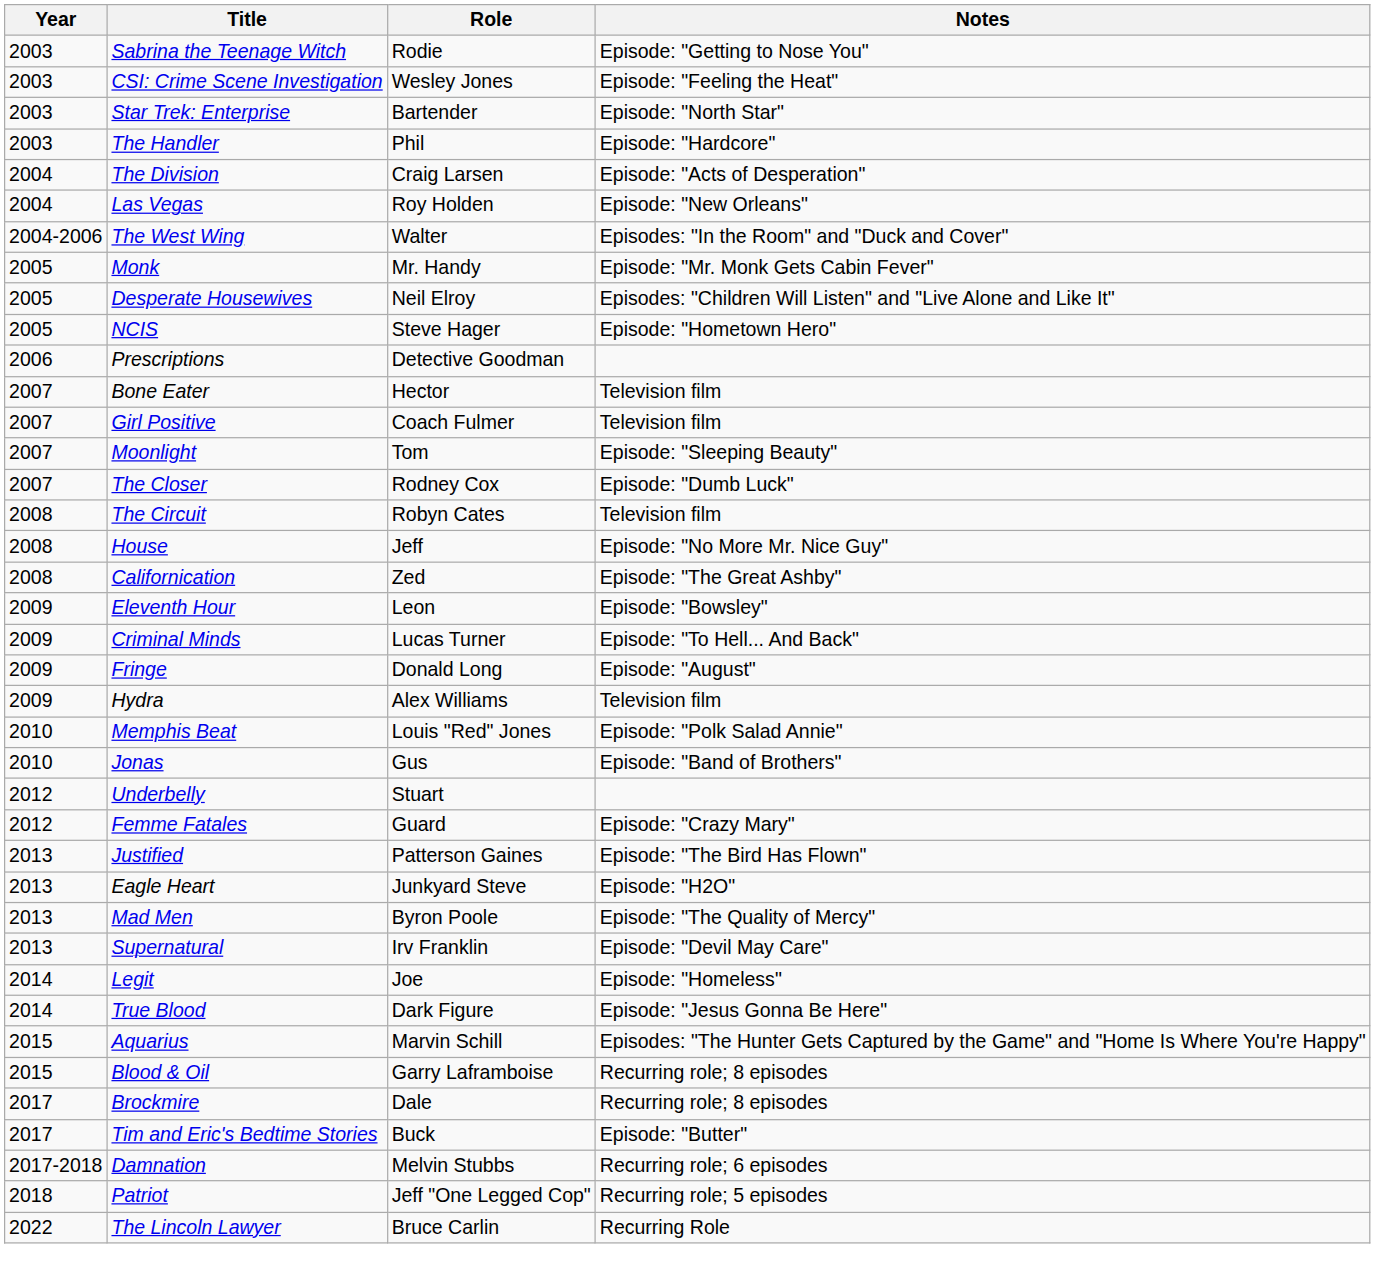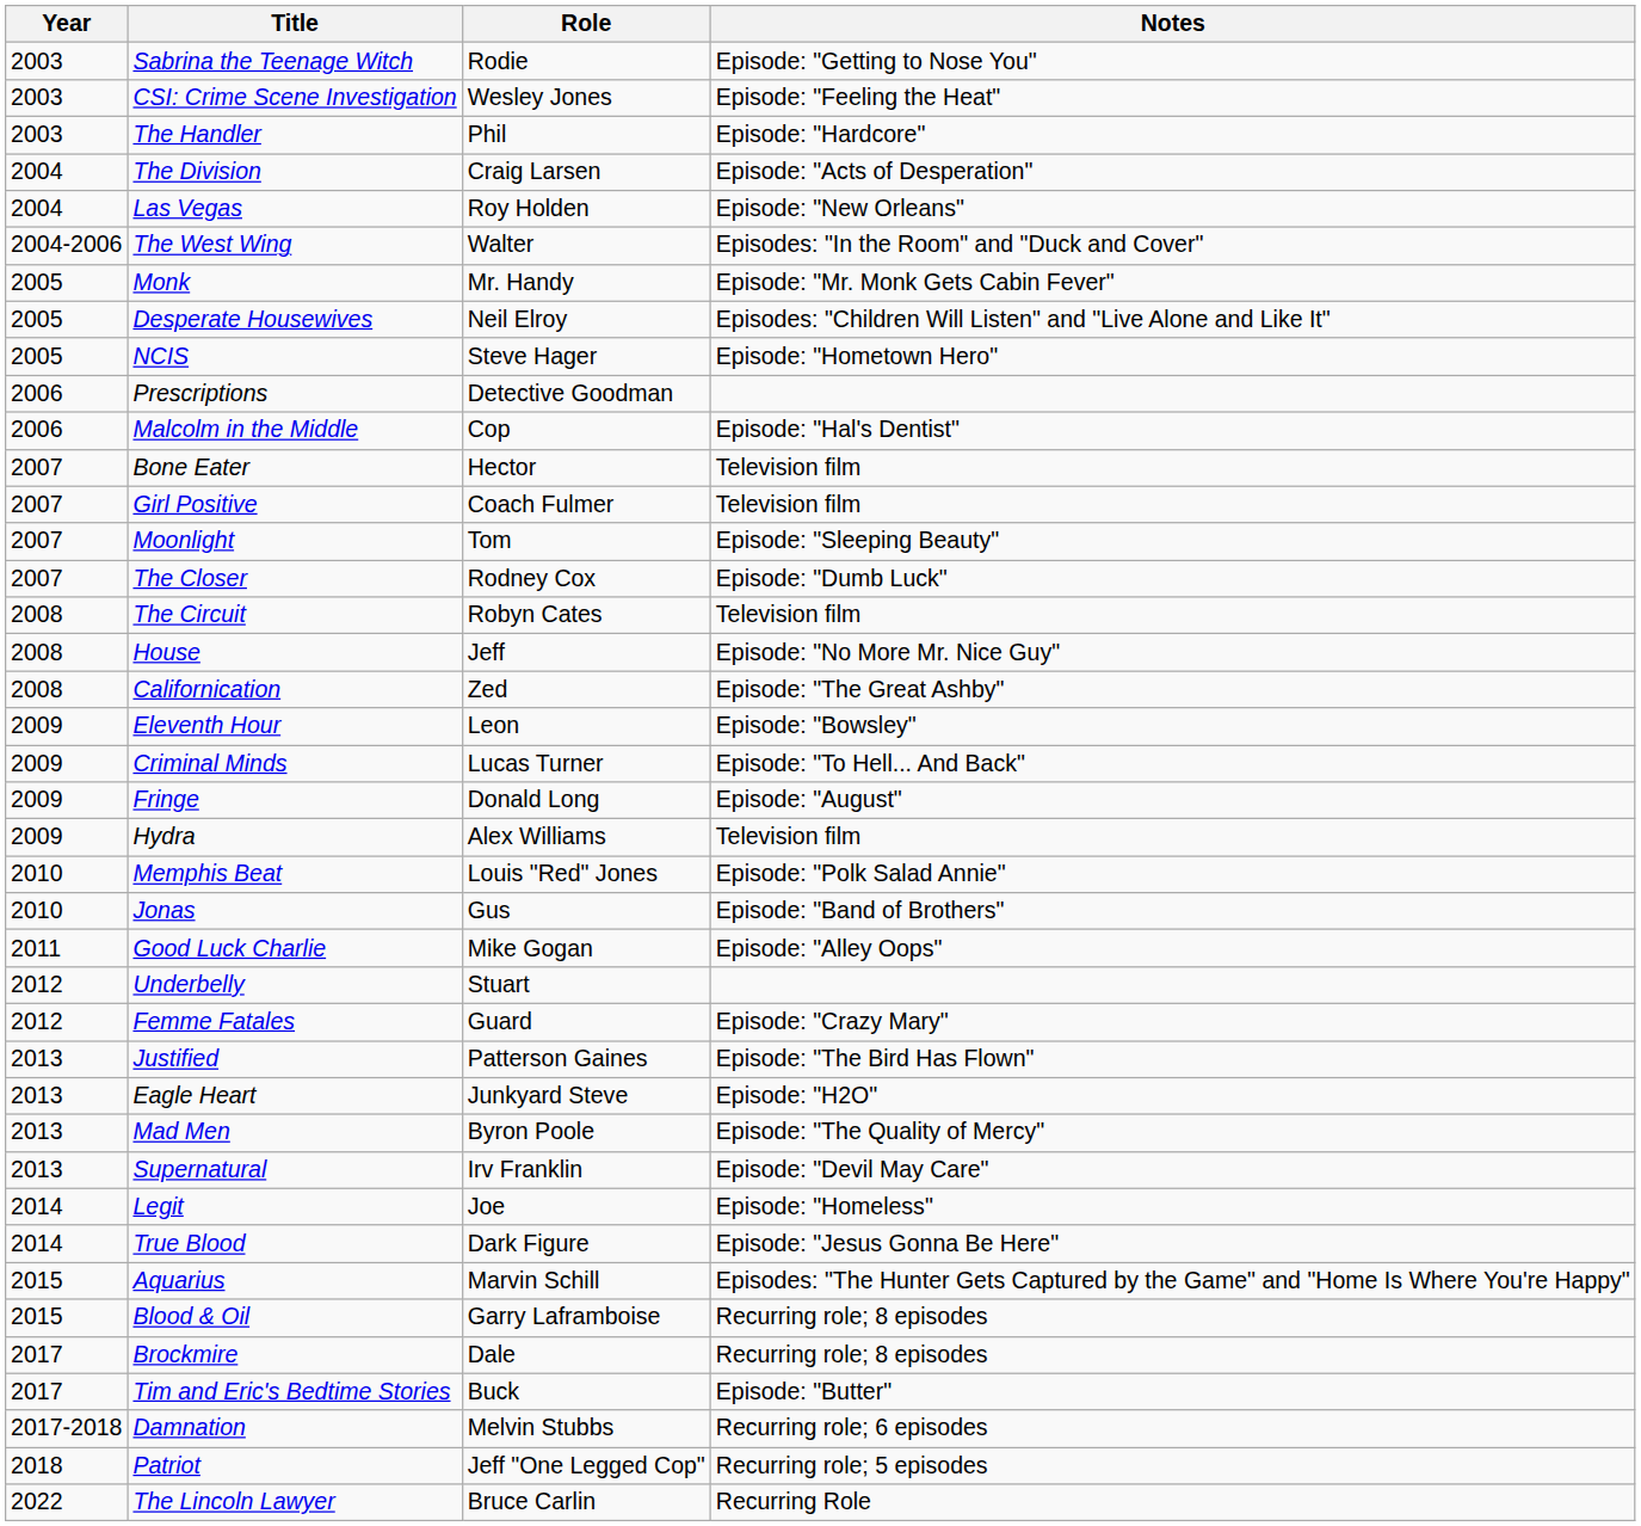- row: 2003 | Star Trek: Enterprise | Bartender | Episode: "North Star"
+ row: 2006 | Malcolm in the Middle | Cop | Episode: "Hal's Dentist"
+ row: 2011 | Good Luck Charlie | Mike Gogan | Episode: "Alley Oops"
